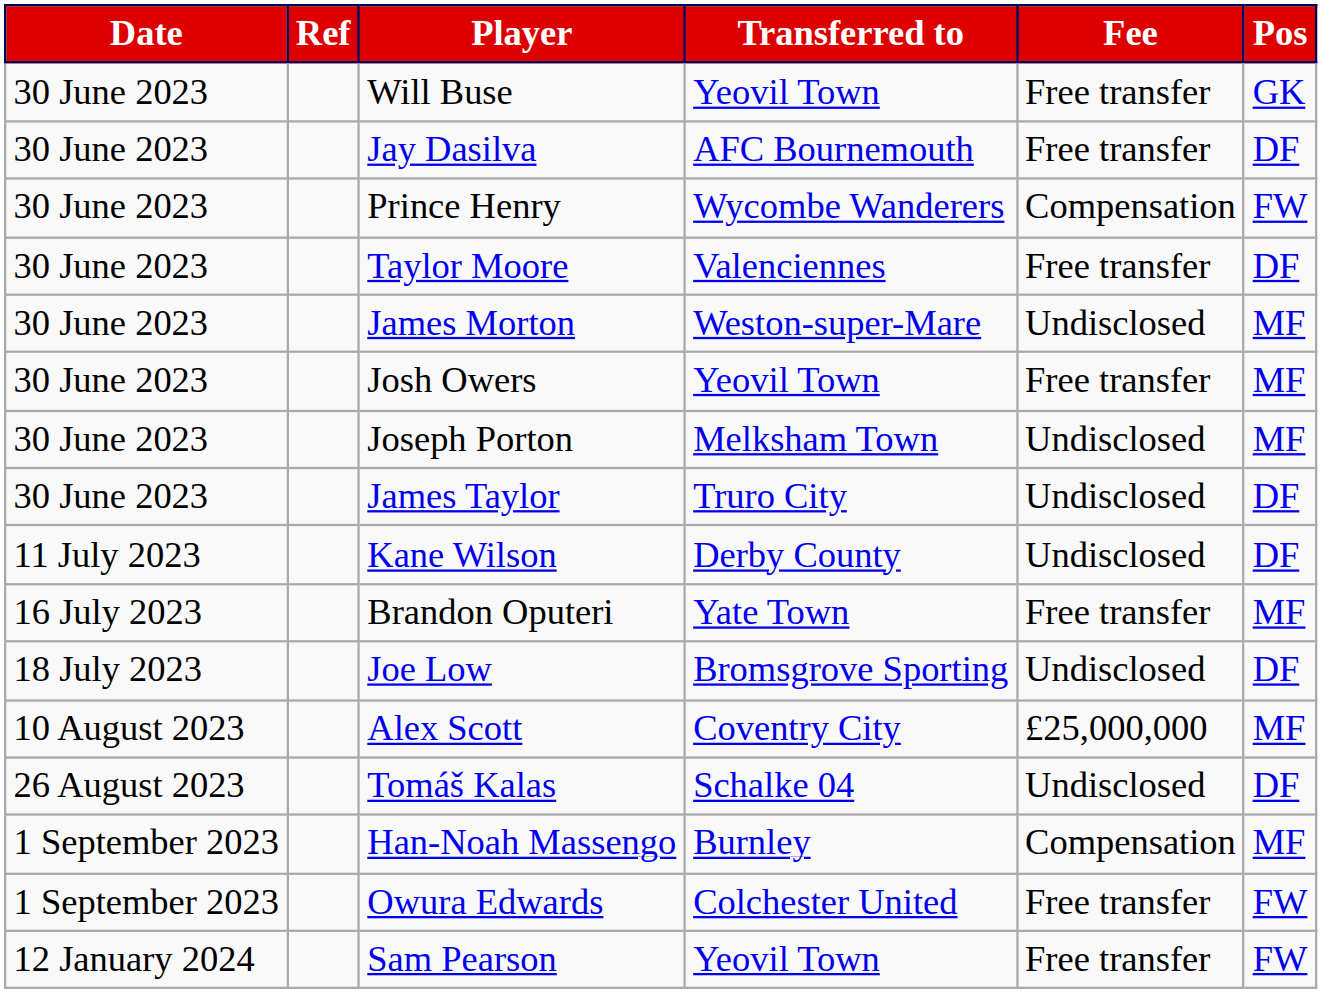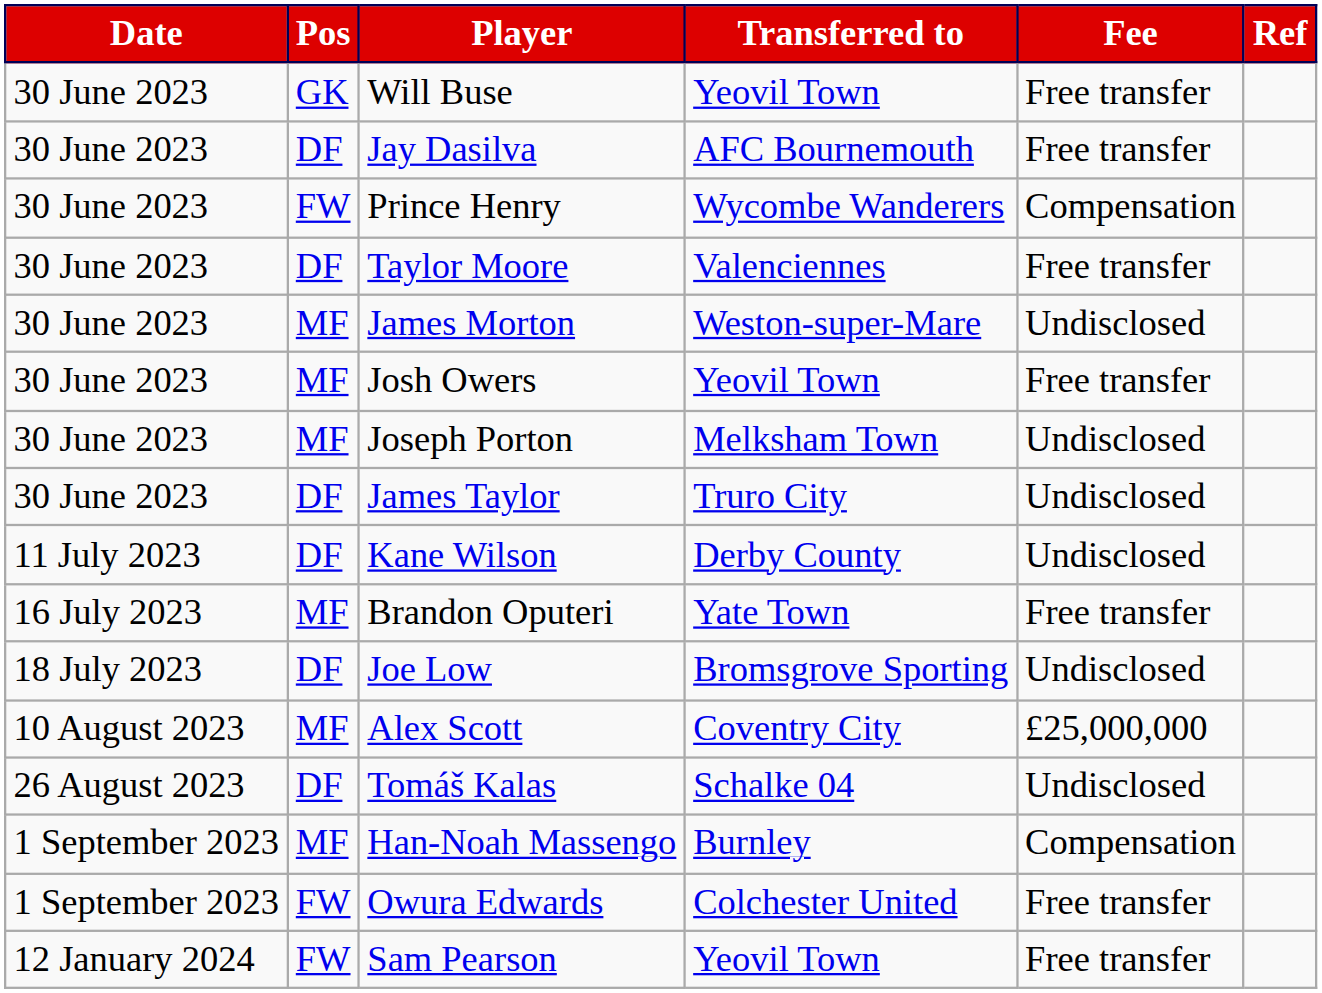columns swapped: Pos <-> Ref
